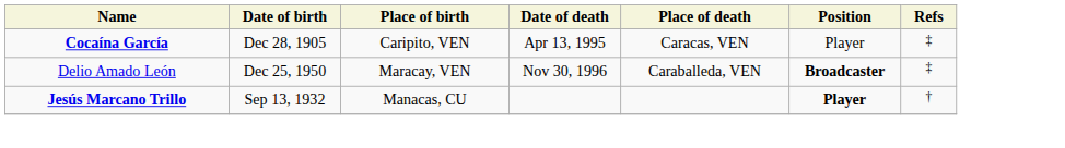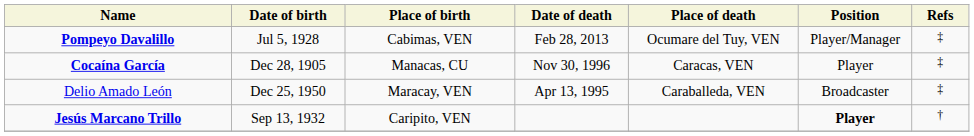+ row: Pompeyo Davalillo | Jul 5, 1928 | Cabimas, VEN | Feb 28, 2013 | Ocumare del Tuy, VEN | Player/Manager | ‡
Cocaína García | Place of birth: Caripito, VEN -> Manacas, CU
Cocaína García | Date of death: Apr 13, 1995 -> Nov 30, 1996
Delio Amado León | Date of death: Nov 30, 1996 -> Apr 13, 1995
Delio Amado León | Position: bold -> normal
Jesús Marcano Trillo | Place of birth: Manacas, CU -> Caripito, VEN
